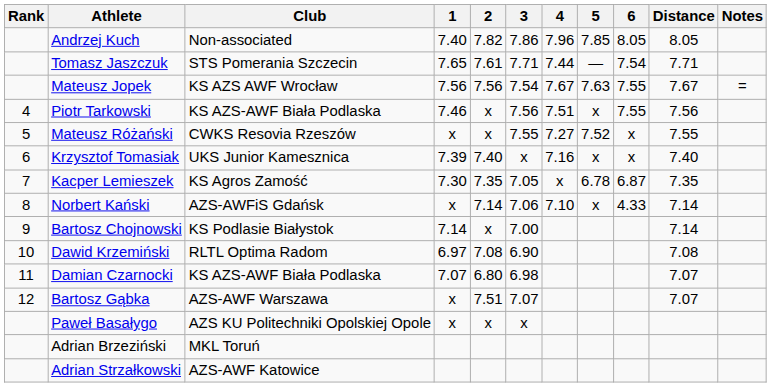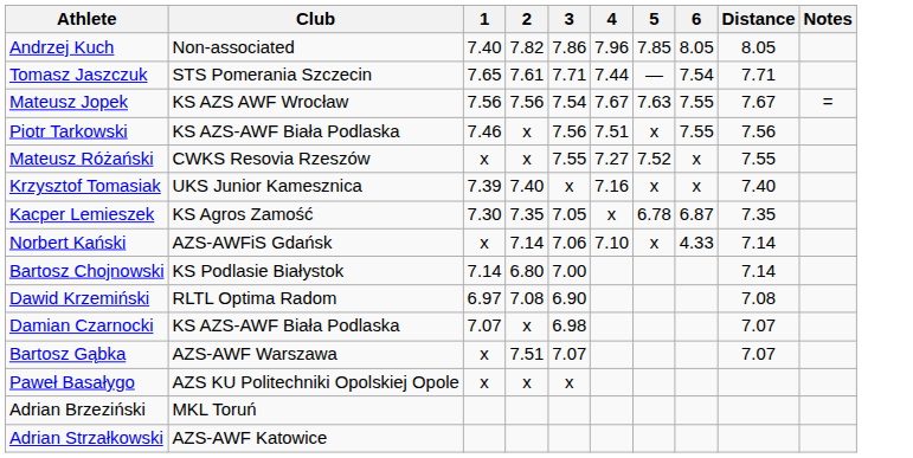- column: Rank | 4 | 5 | 6 | 7 | 8 | 9 | 10 | 11 | 12
Bartosz Chojnowski | 2: x -> 6.80
Damian Czarnocki | 2: 6.80 -> x
